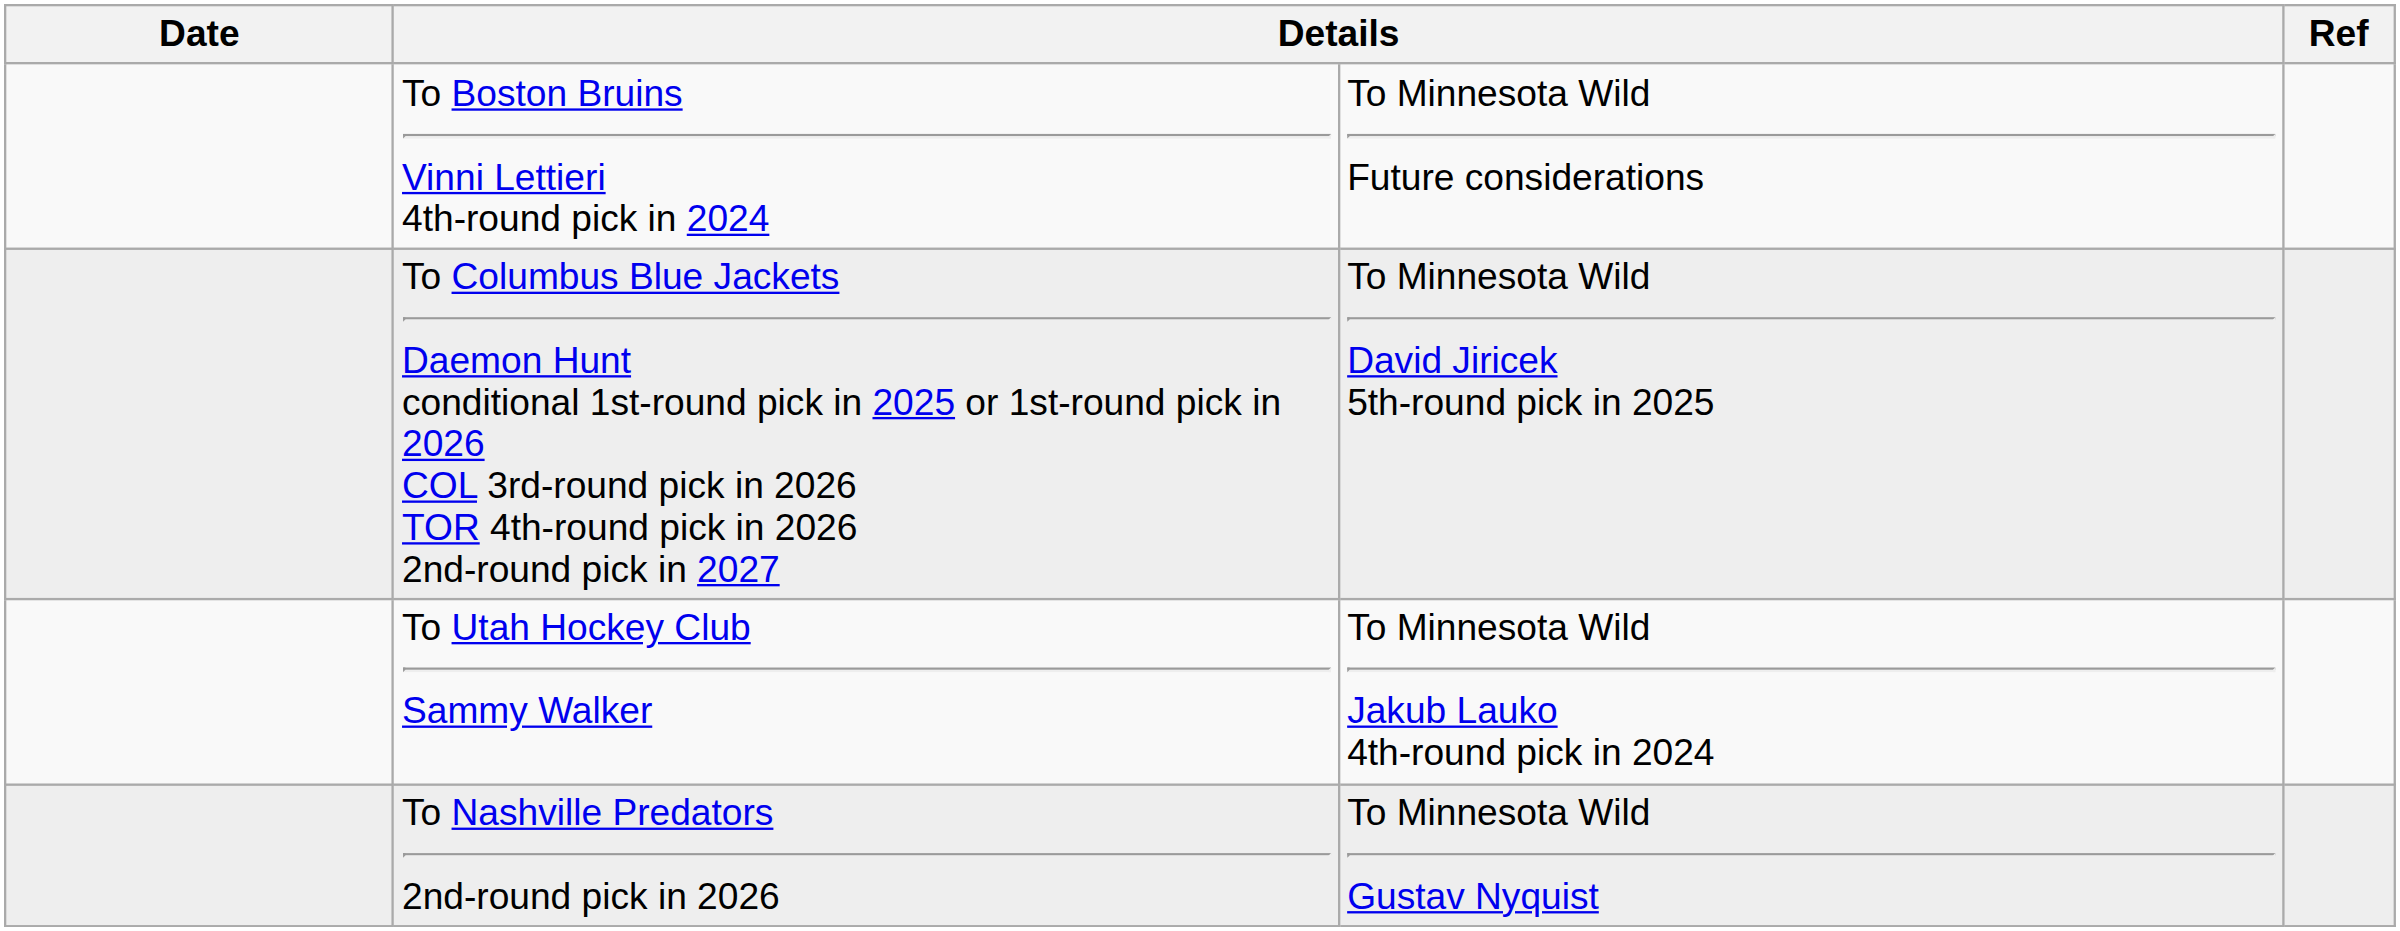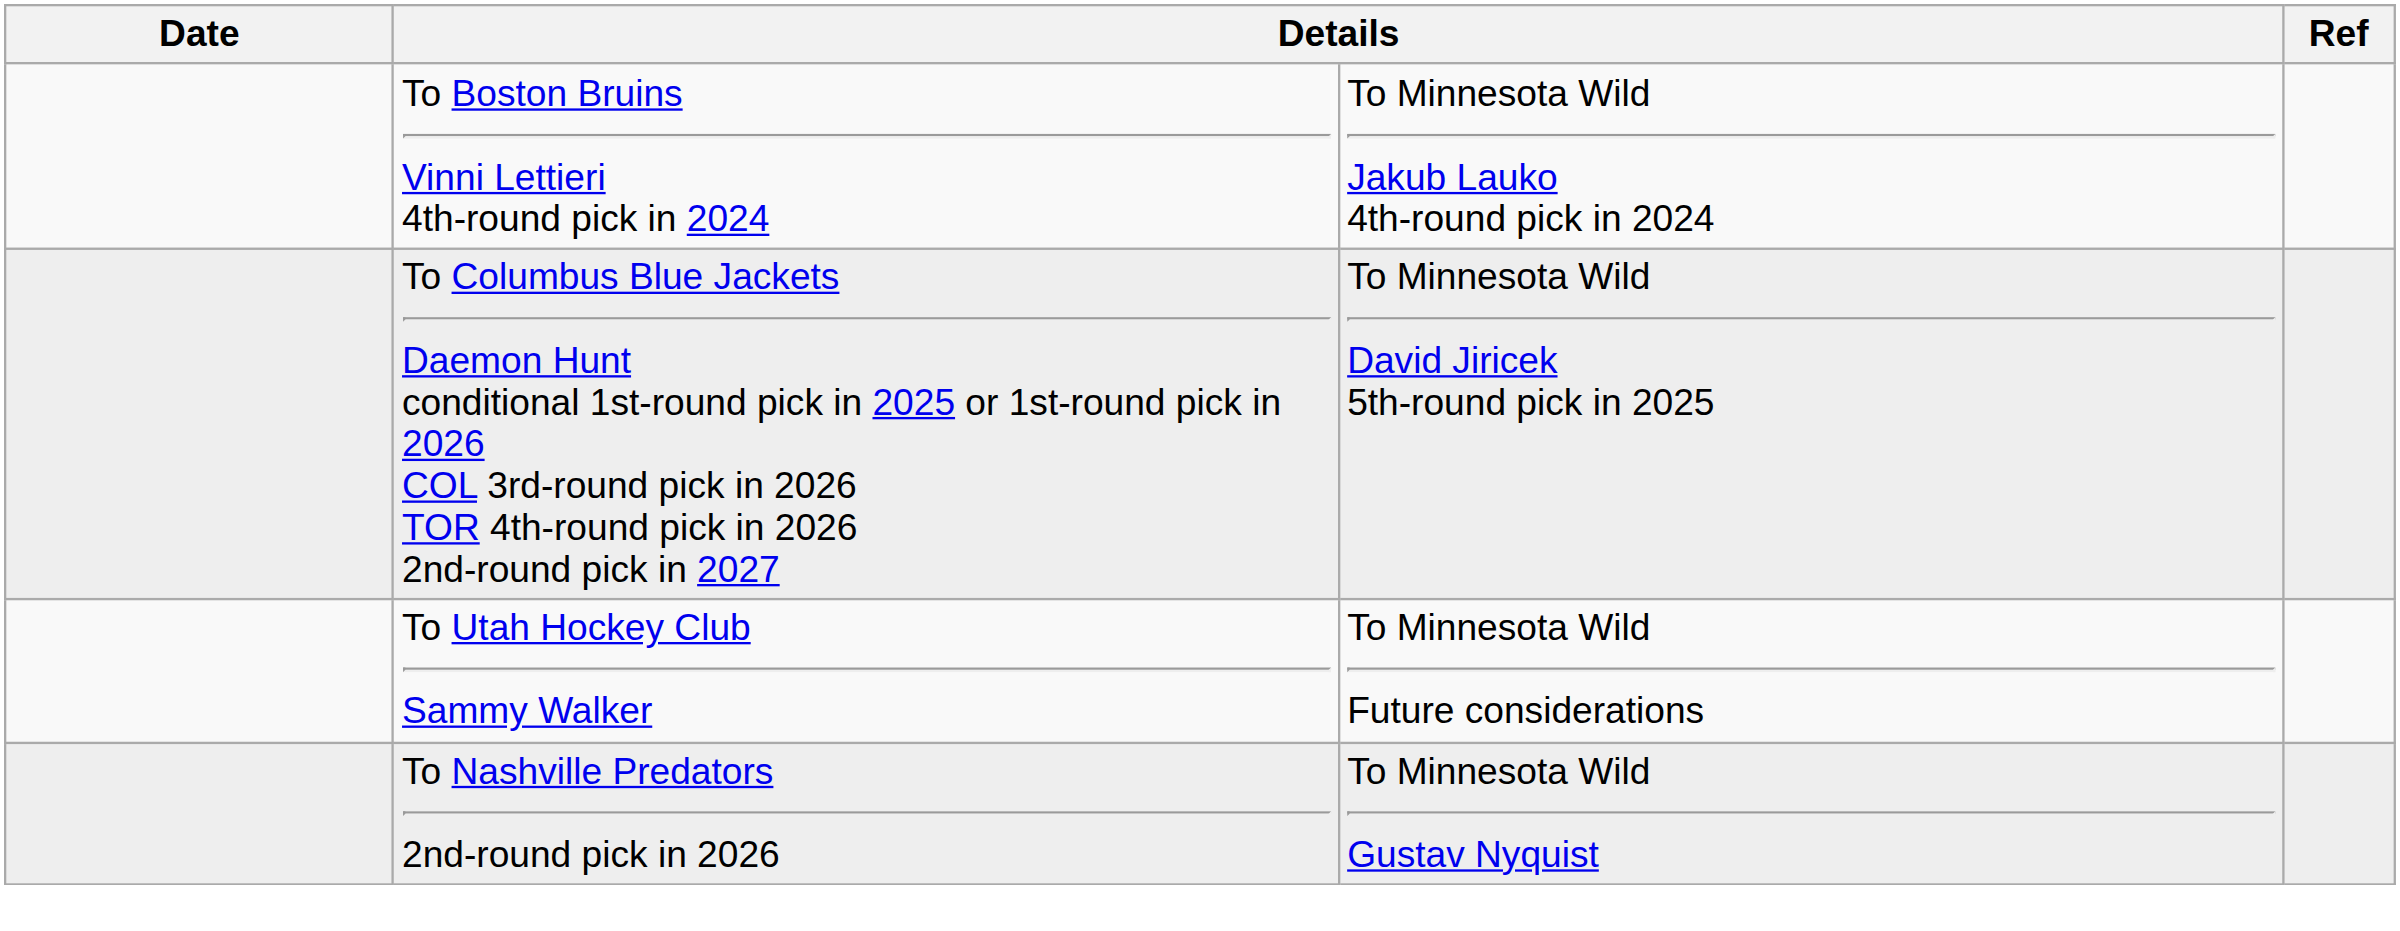To Boston Bruins Vinni Lettieri 4th-round pick in 2024 | column 3: To Minnesota Wild Future considerations -> To Minnesota Wild Jakub Lauko 4th-round pick in 2024
To Utah Hockey Club Sammy Walker | column 3: To Minnesota Wild Jakub Lauko 4th-round pick in 2024 -> To Minnesota Wild Future considerations
